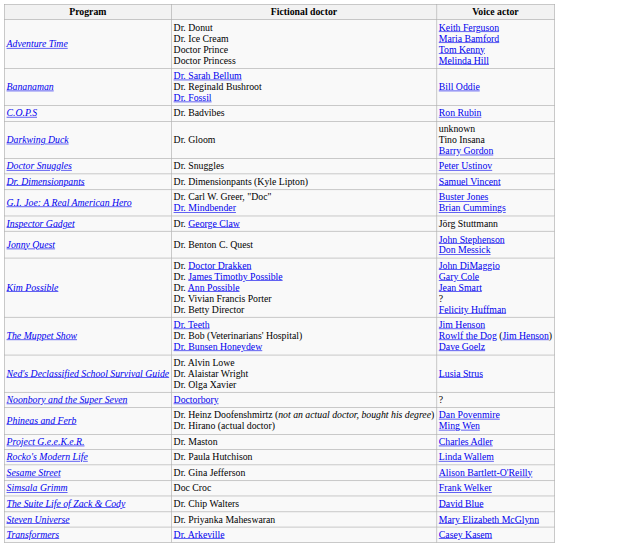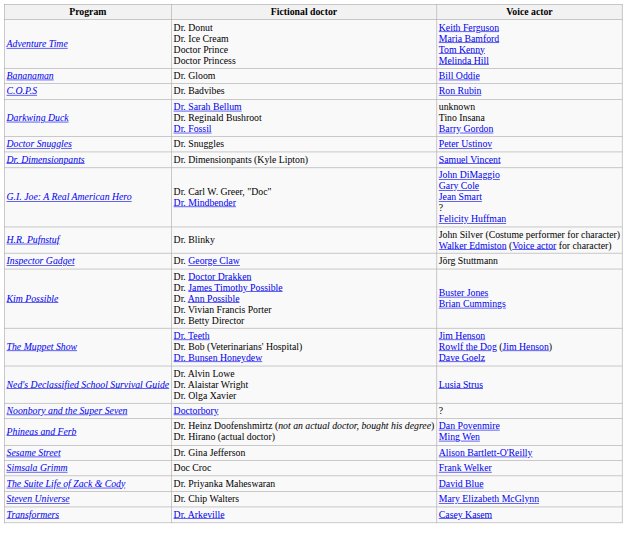Bananaman | Fictional doctor: Dr. Sarah Bellum Dr. Reginald Bushroot Dr. Fossil -> Dr. Gloom
Darkwing Duck | Fictional doctor: Dr. Gloom -> Dr. Sarah Bellum Dr. Reginald Bushroot Dr. Fossil
G.I. Joe: A Real American Hero | Voice actor: Buster Jones Brian Cummings -> John DiMaggio Gary Cole Jean Smart ? Felicity Huffman
+ row: H.R. Pufnstuf | Dr. Blinky | John Silver (Costume performer for character) Walker Edmiston (Voice actor for character)
- row: Jonny Quest | Dr. Benton C. Quest | John Stephenson Don Messick
Kim Possible | Voice actor: John DiMaggio Gary Cole Jean Smart ? Felicity Huffman -> Buster Jones Brian Cummings
- row: Project G.e.e.K.e.R. | Dr. Maston | Charles Adler
- row: Rocko's Modern Life | Dr. Paula Hutchison | Linda Wallem
The Suite Life of Zack & Cody | Fictional doctor: Dr. Chip Walters -> Dr. Priyanka Maheswaran
Steven Universe | Fictional doctor: Dr. Priyanka Maheswaran -> Dr. Chip Walters
